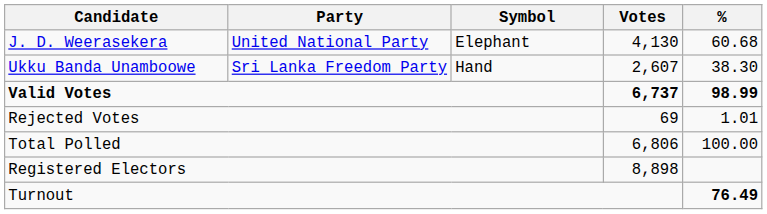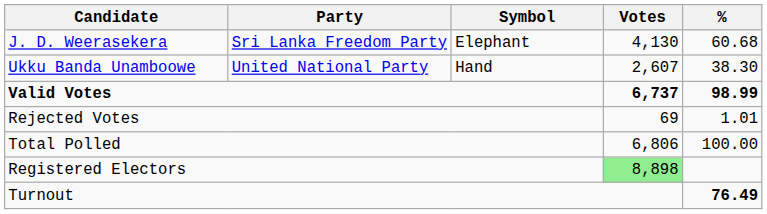J. D. Weerasekera | Party: United National Party -> Sri Lanka Freedom Party
Ukku Banda Unamboowe | Party: Sri Lanka Freedom Party -> United National Party
Registered Electors | Votes: no background -> lightgreen background
